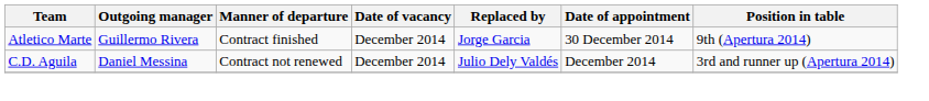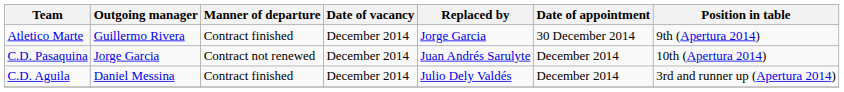+ row: C.D. Pasaquina | Jorge Garcia | Contract not renewed | December 2014 | Juan Andrés Sarulyte | December 2014 | 10th (Apertura 2014)
C.D. Aguila | Manner of departure: Contract not renewed -> Contract finished
